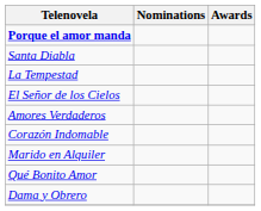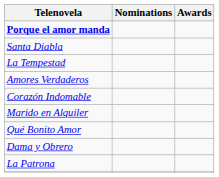- row: El Señor de los Cielos
+ row: La Patrona
